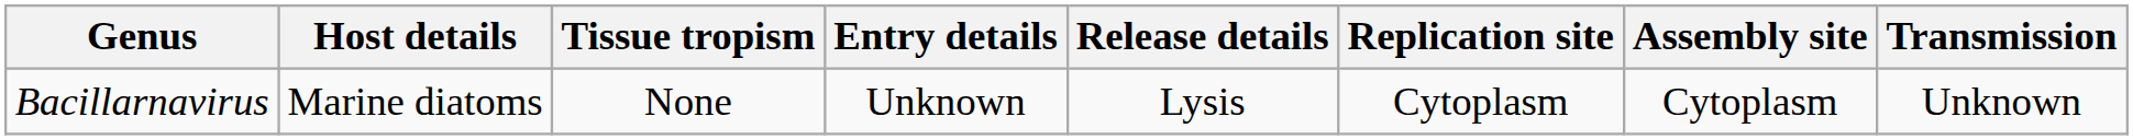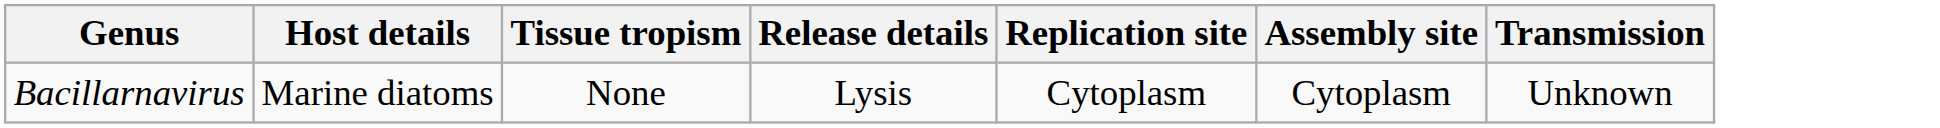- column: Entry details | Unknown
